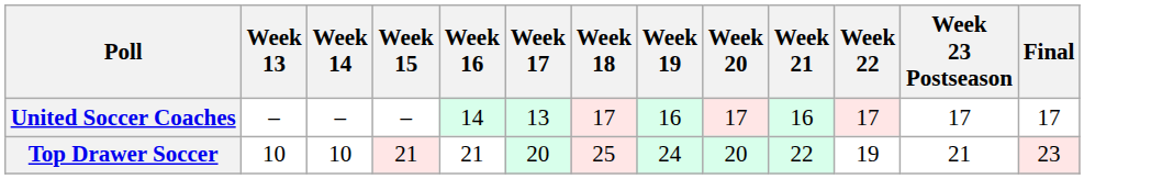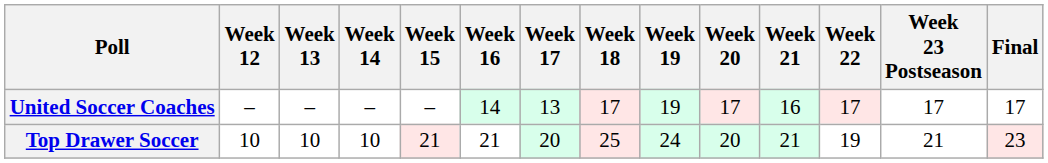+ column: Week 12 | – | 10
United Soccer Coaches | Week 19: 16 -> 19
Top Drawer Soccer | Week 21: 22 -> 21
